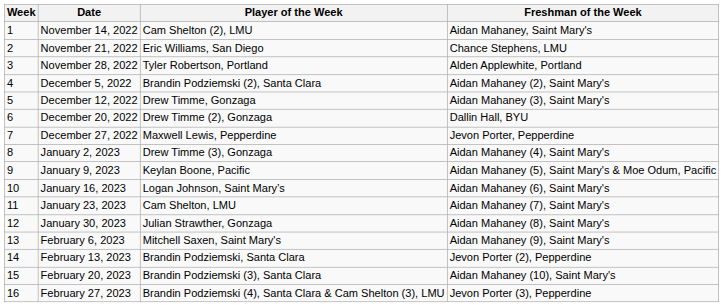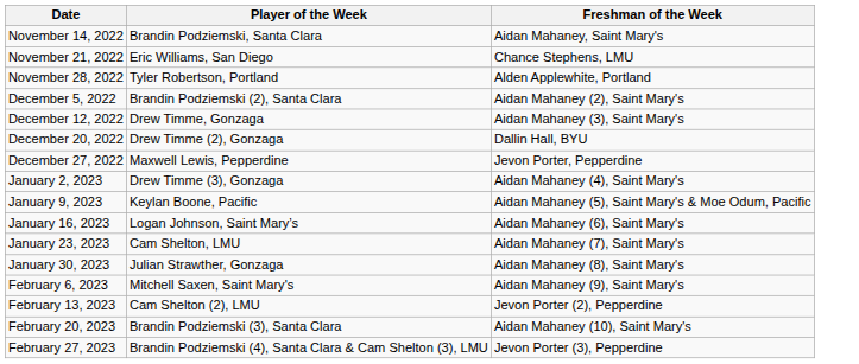- column: Week | 1 | 2 | 3 | 4 | 5 | 6 | 7 | 8 | 9 | 10 | 11 | 12 | 13 | 14 | 15 | 16
November 14, 2022 | Player of the Week: Cam Shelton (2), LMU -> Brandin Podziemski, Santa Clara
February 13, 2023 | Player of the Week: Brandin Podziemski, Santa Clara -> Cam Shelton (2), LMU
